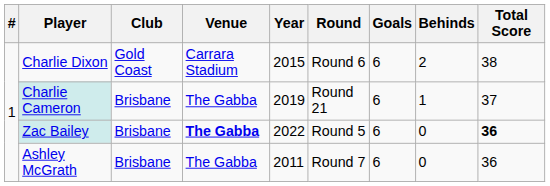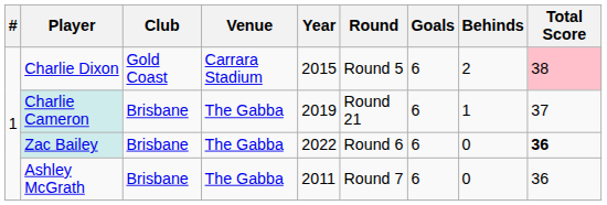Charlie Dixon | Round: Round 6 -> Round 5
Charlie Dixon | Total Score: no background -> pink background
Zac Bailey | Venue: bold -> normal
Zac Bailey | Round: Round 5 -> Round 6
